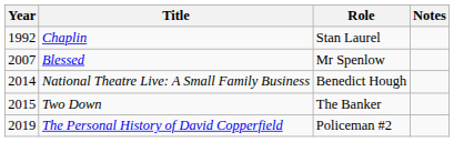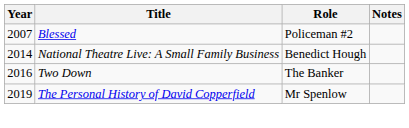- row: 1992 | Chaplin | Stan Laurel
Blessed | Role: Mr Spenlow -> Policeman #2
Two Down | Year: 2015 -> 2016
The Personal History of David Copperfield | Role: Policeman #2 -> Mr Spenlow
